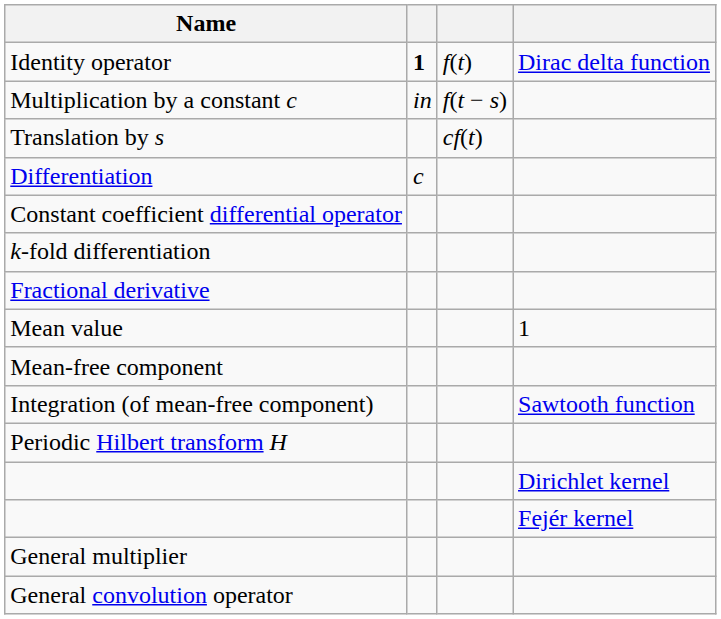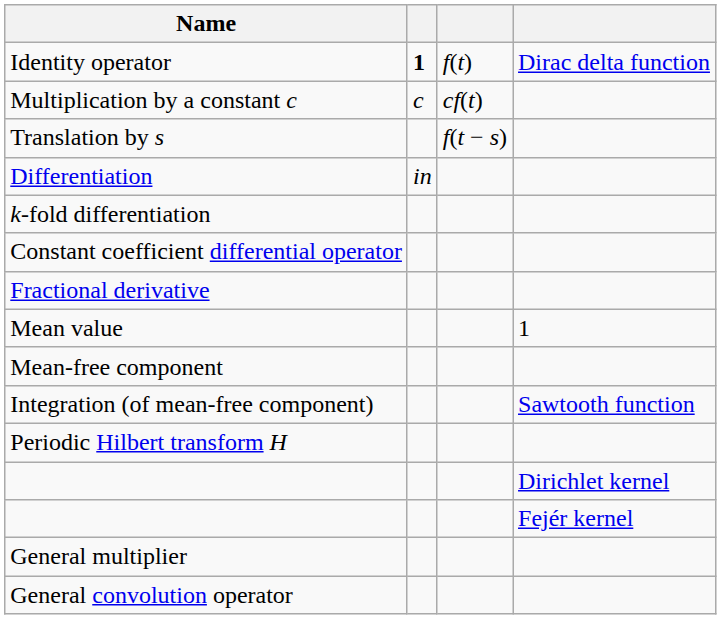Multiplication by a constant c | column 2: in -> c
Multiplication by a constant c | column 3: f(t − s) -> cf(t)
Translation by s | column 3: cf(t) -> f(t − s)
Differentiation | column 2: c -> in
rows swapped: k-fold differentiation <-> Constant coefficient differential operator
